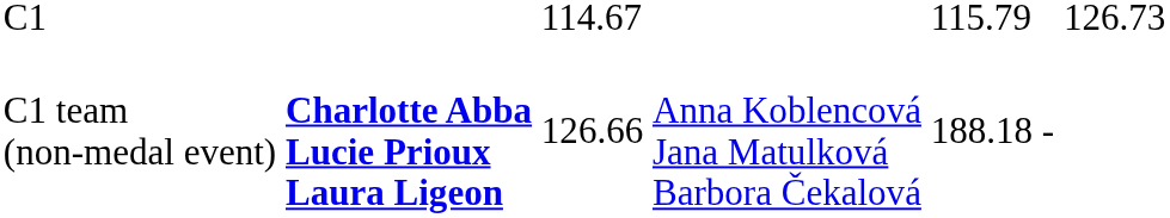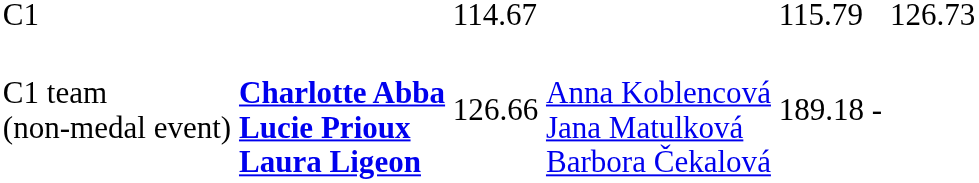C1 team (non-medal event) | column 5: 188.18 -> 189.18
